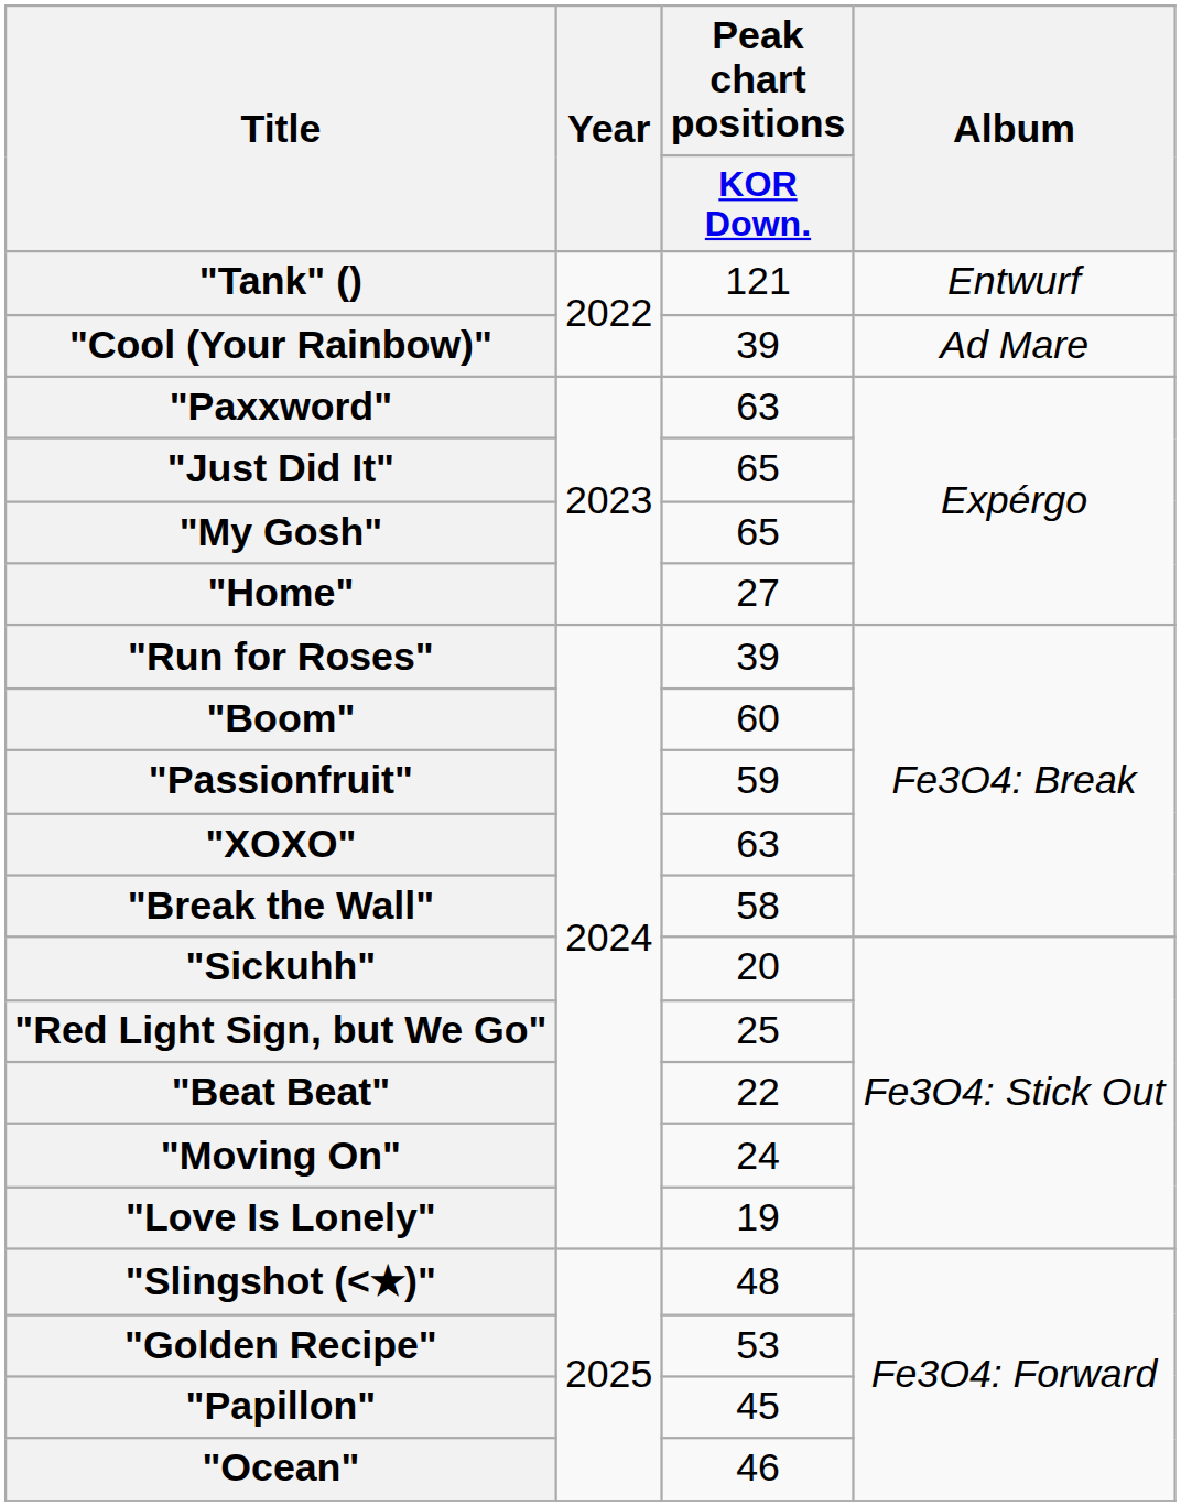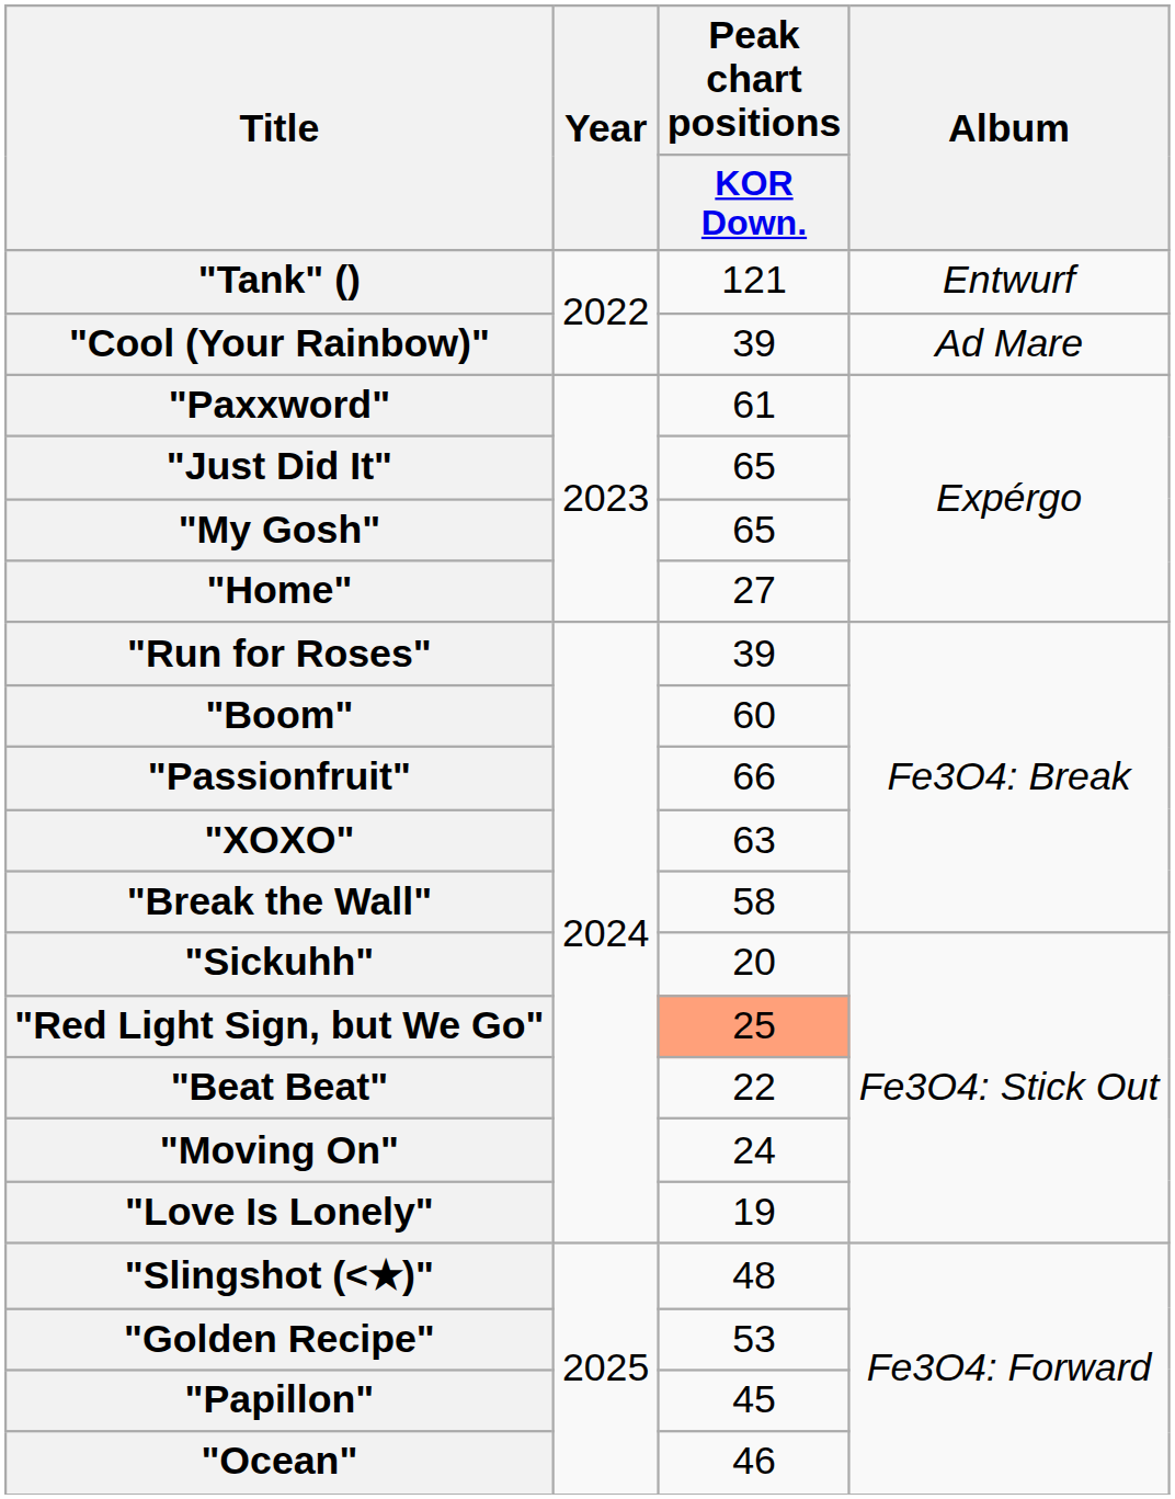"Paxxword" | Peak chart positions / KOR Down.: 63 -> 61
"Passionfruit" | Peak chart positions / KOR Down.: 59 -> 66
"Red Light Sign, but We Go" | Peak chart positions / KOR Down.: no background -> lightsalmon background
